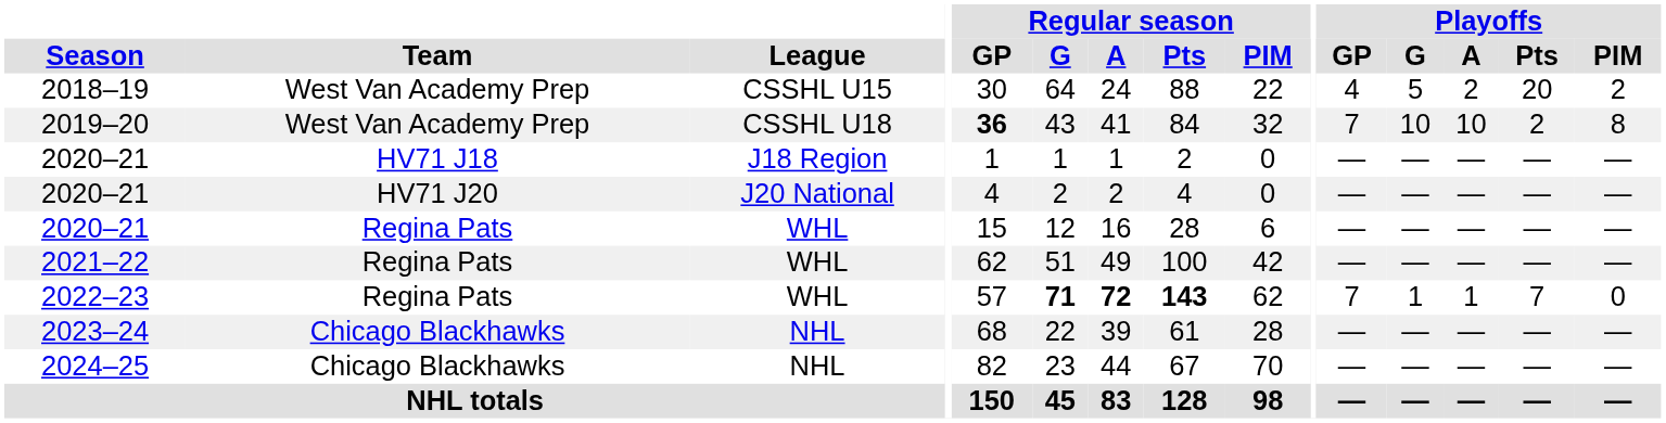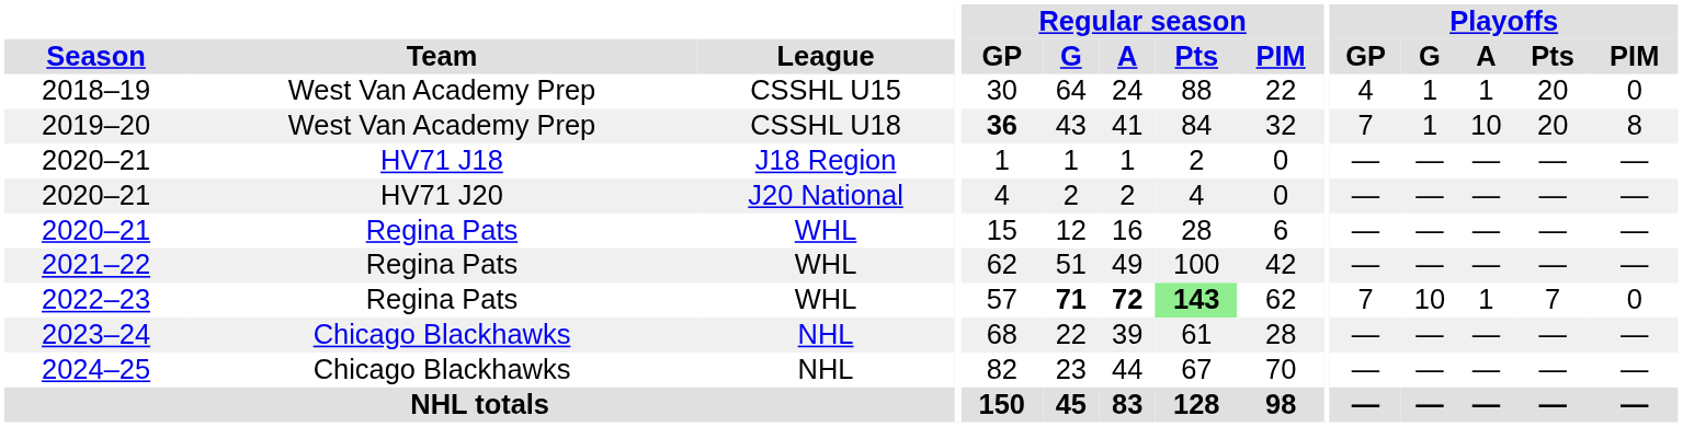2018–19 | Playoffs / G: 5 -> 1
2018–19 | Playoffs / A: 2 -> 1
2018–19 | Playoffs / PIM: 2 -> 0
2019–20 | Playoffs / G: 10 -> 1
2019–20 | Playoffs / Pts: 2 -> 20
2022–23 | Regular season / Pts: no background -> lightgreen background
2022–23 | Playoffs / G: 1 -> 10
